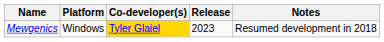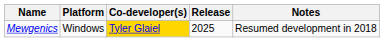Mewgenics | Release: 2023 -> 2025
